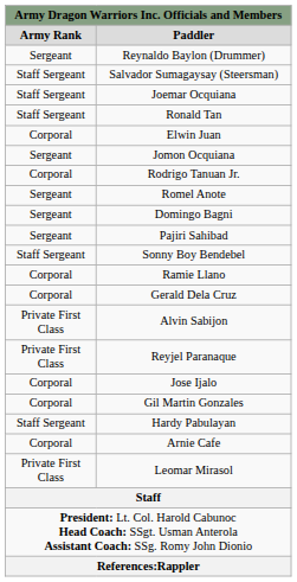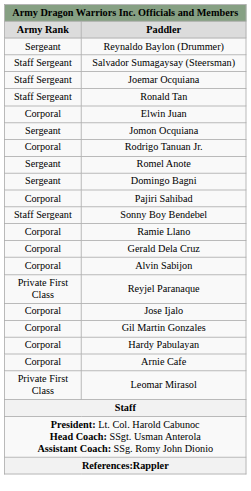Pajiri Sahibad | column 1: Sergeant -> Corporal
Alvin Sabijon | column 1: Private First Class -> Corporal
Hardy Pabulayan | column 1: Staff Sergeant -> Corporal
